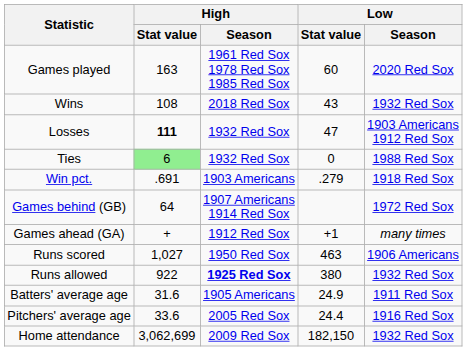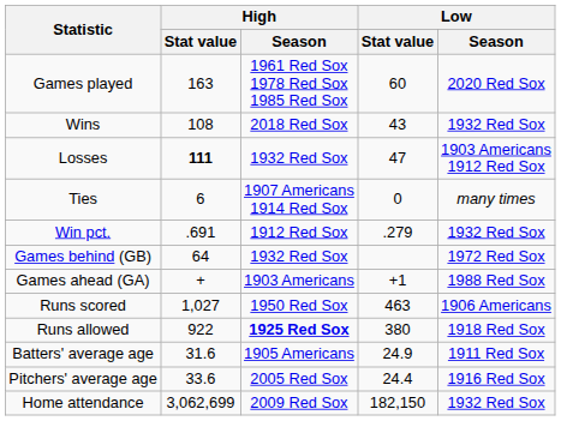Ties | High / Stat value: lightgreen background -> no background
Ties | High / Season: 1932 Red Sox -> 1907 Americans 1914 Red Sox
Ties | Low / Season: 1988 Red Sox -> many times
Win pct. | High / Season: 1903 Americans -> 1912 Red Sox
Win pct. | Low / Season: 1918 Red Sox -> 1932 Red Sox
Games behind (GB) | High / Season: 1907 Americans 1914 Red Sox -> 1932 Red Sox
Games ahead (GA) | High / Season: 1912 Red Sox -> 1903 Americans
Games ahead (GA) | Low / Season: many times -> 1988 Red Sox
Runs allowed | Low / Season: 1932 Red Sox -> 1918 Red Sox
